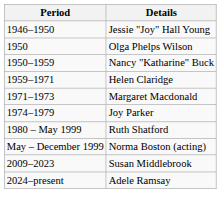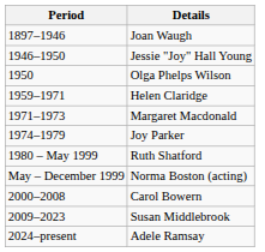+ row: 1897–1946 | Joan Waugh
- row: 1950–1959 | Nancy "Katharine" Buck
+ row: 2000–2008 | Carol Bowern
